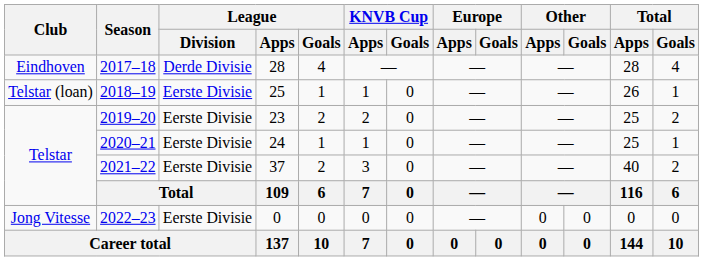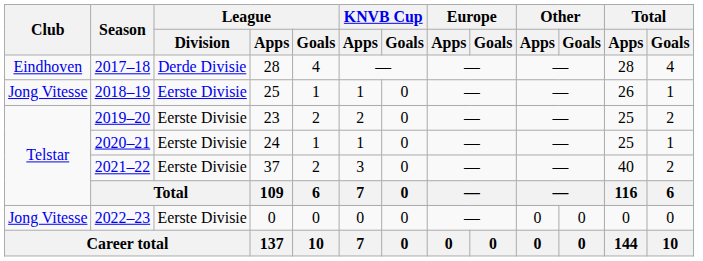2018–19 | Club: Telstar (loan) -> Jong Vitesse
